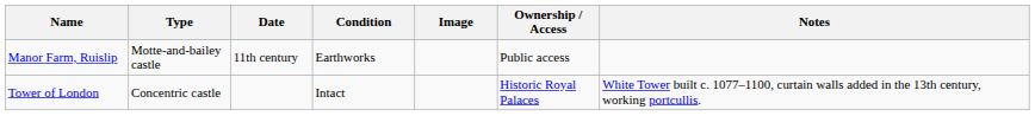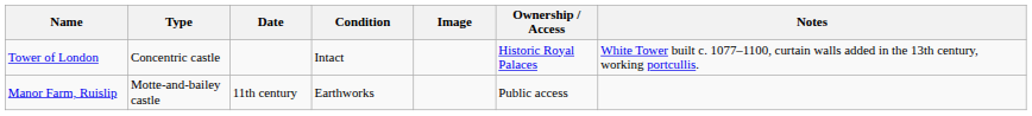rows swapped: Tower of London <-> Manor Farm, Ruislip
